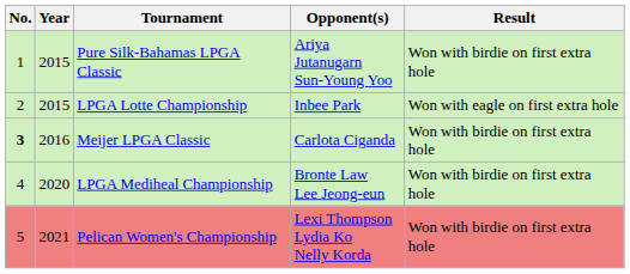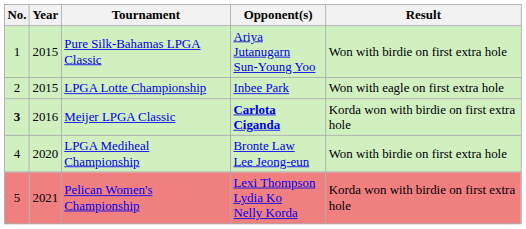Meijer LPGA Classic | Opponent(s): normal -> bold
Meijer LPGA Classic | Result: Won with birdie on first extra hole -> Korda won with birdie on first extra hole
Pelican Women's Championship | Result: Won with birdie on first extra hole -> Korda won with birdie on first extra hole
